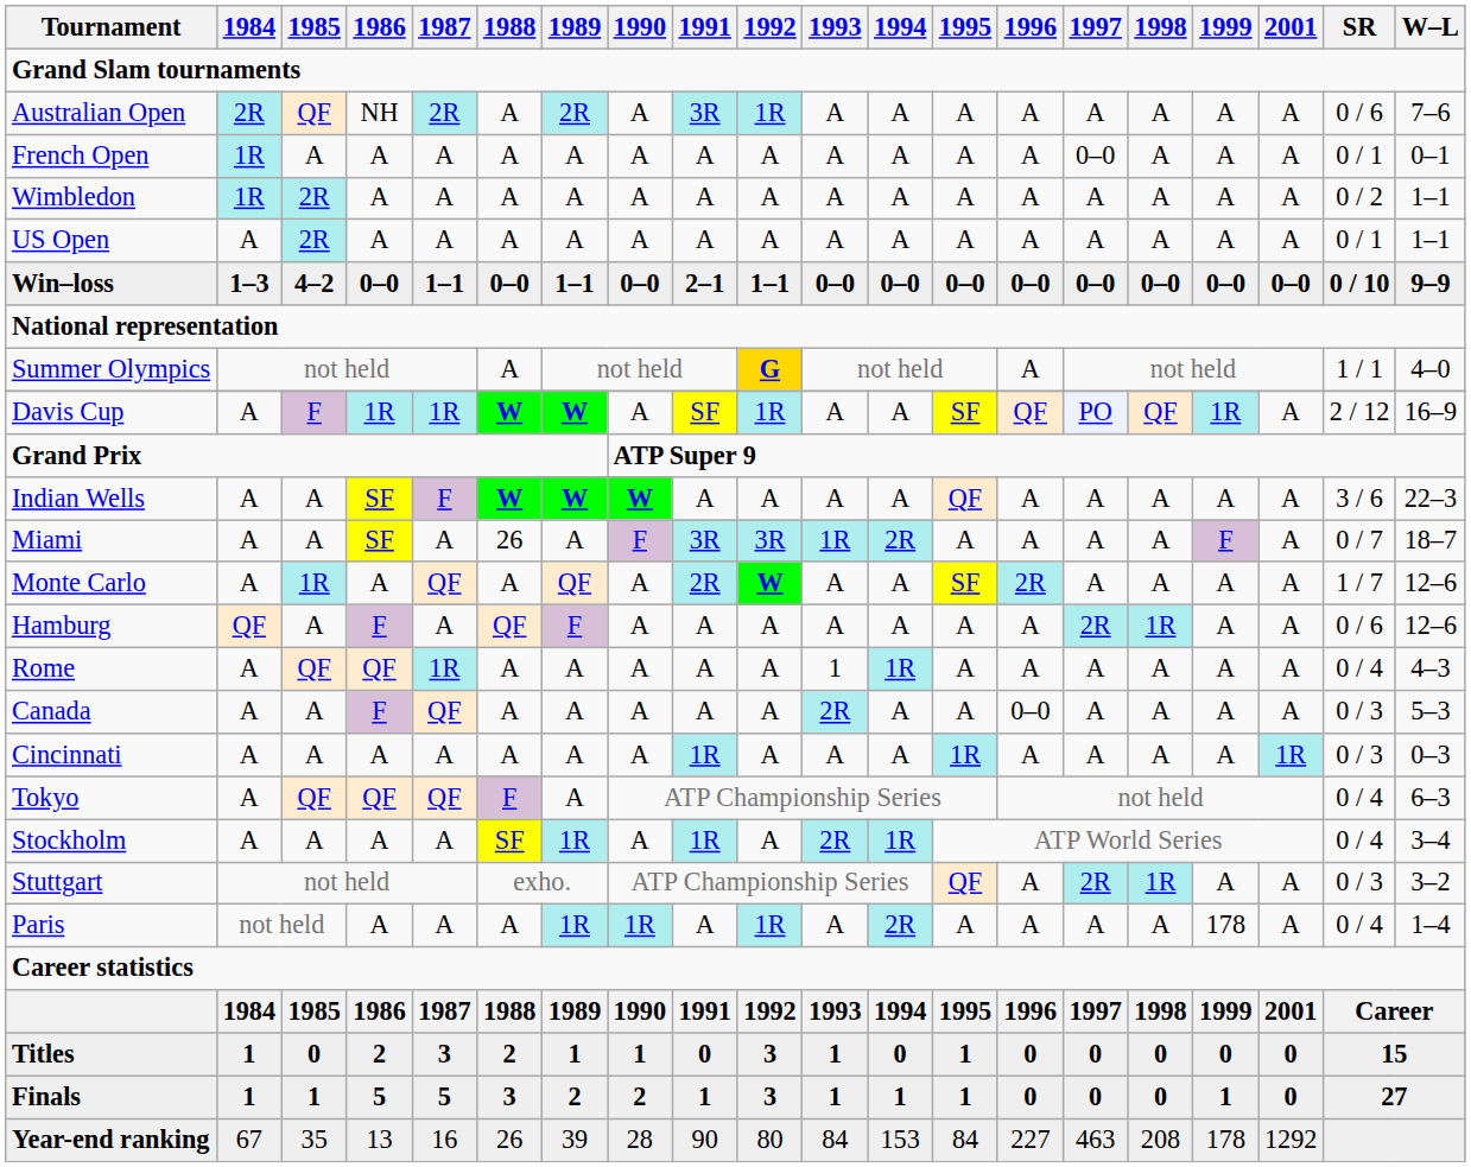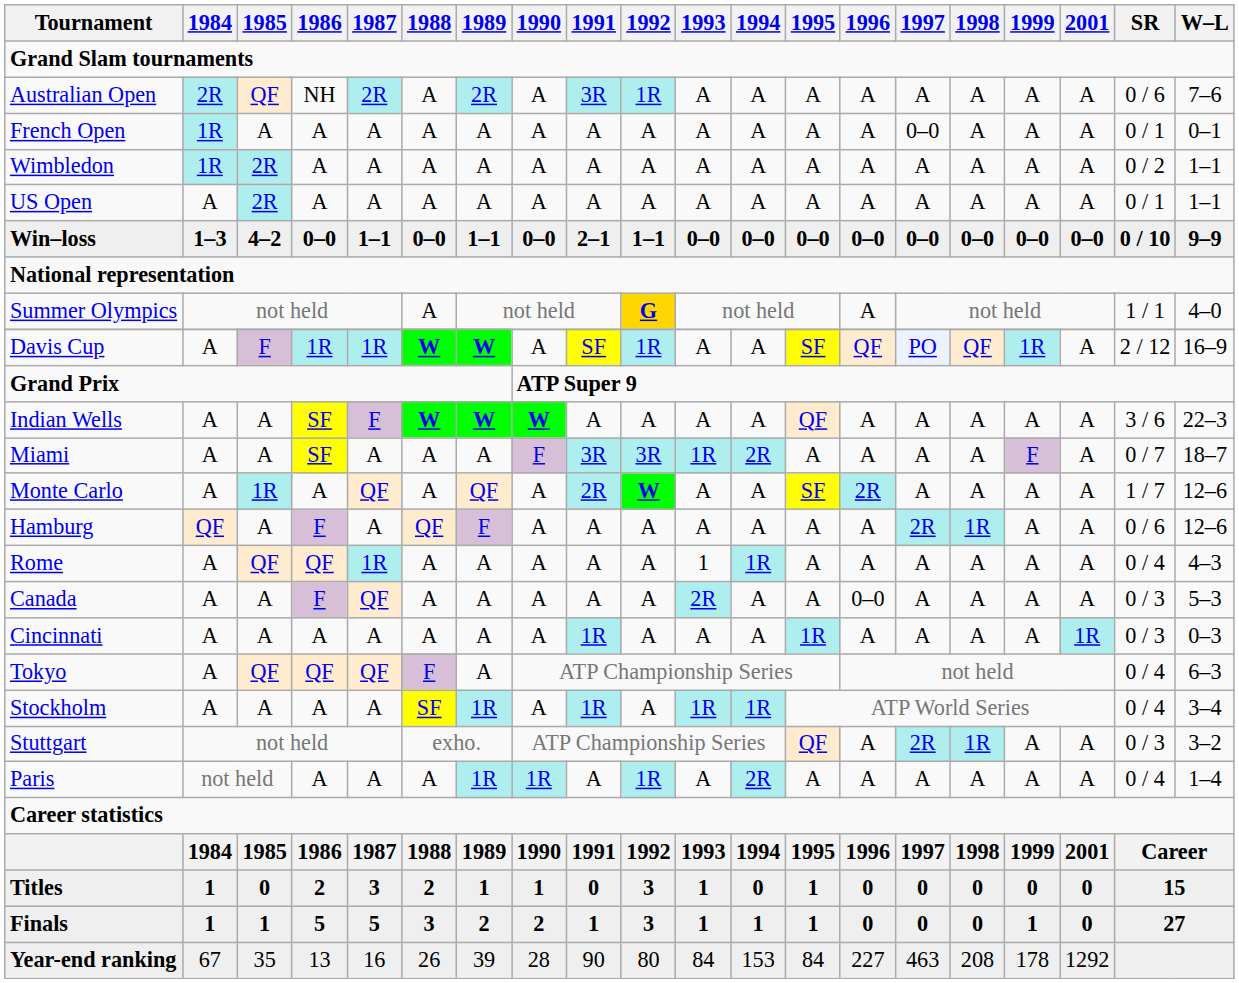Miami | 1988: 26 -> A
Stockholm | 1993: 2R -> 1R
Paris | 1999: 178 -> A
